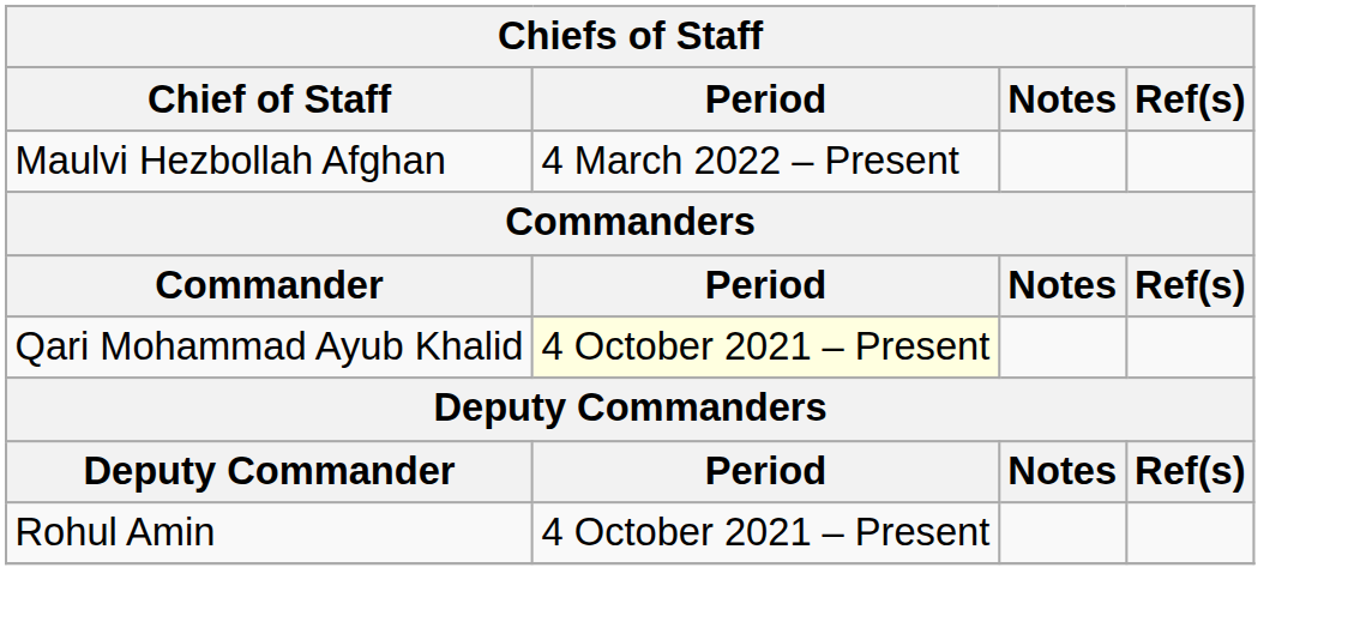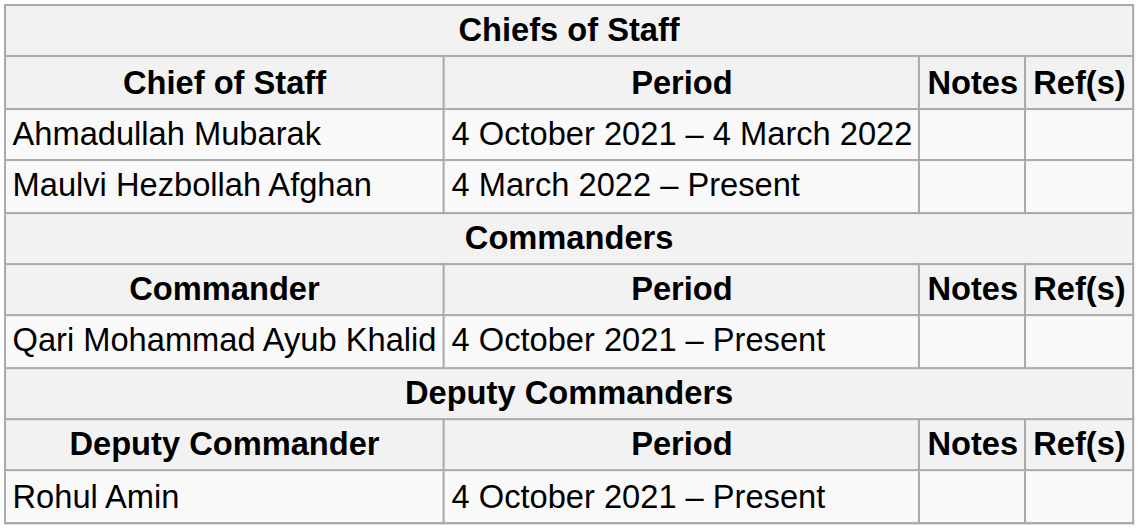+ row: Ahmadullah Mubarak | 4 October 2021 – 4 March 2022
Qari Mohammad Ayub Khalid | Period: lightyellow background -> no background
